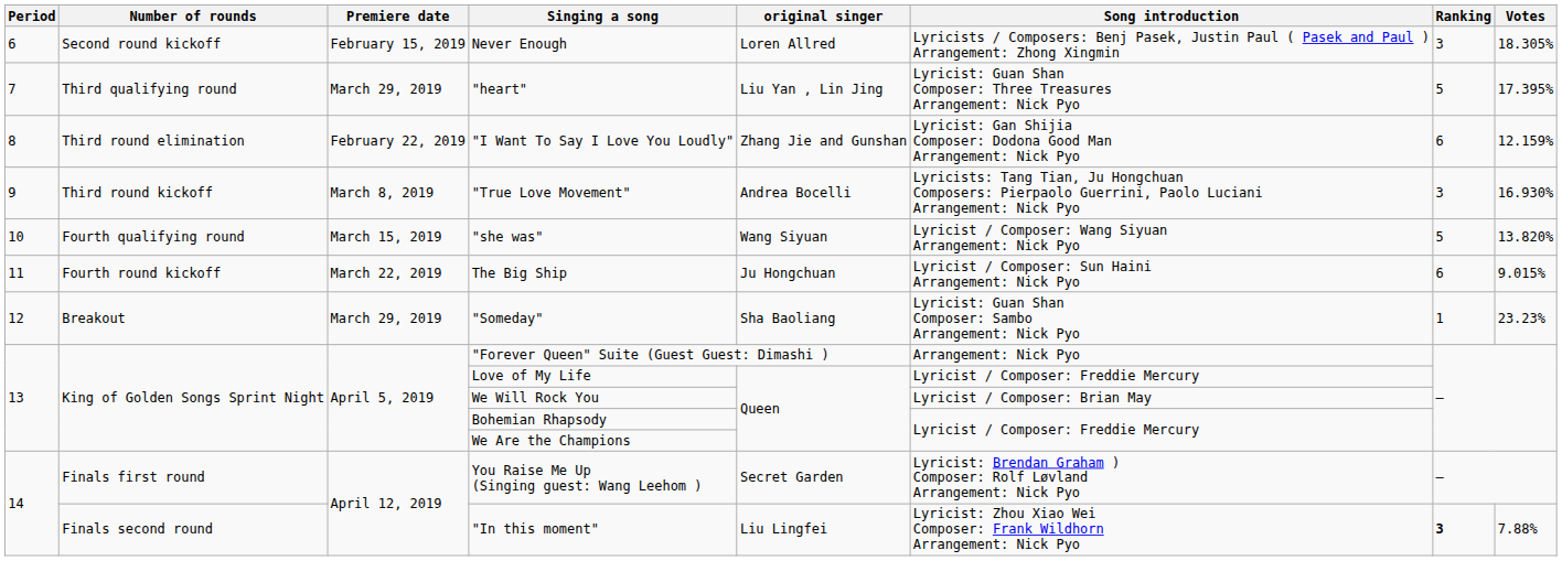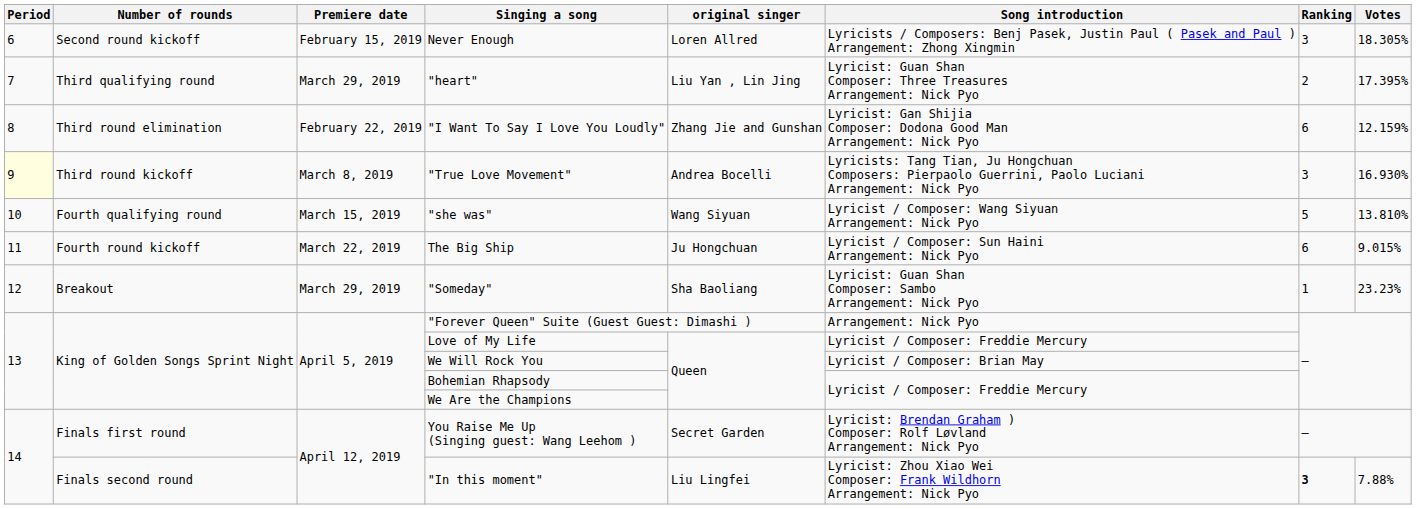"heart" | Ranking: 5 -> 2
"True Love Movement" | Period: no background -> lightyellow background
"she was" | Votes: 13.820% -> 13.810%
